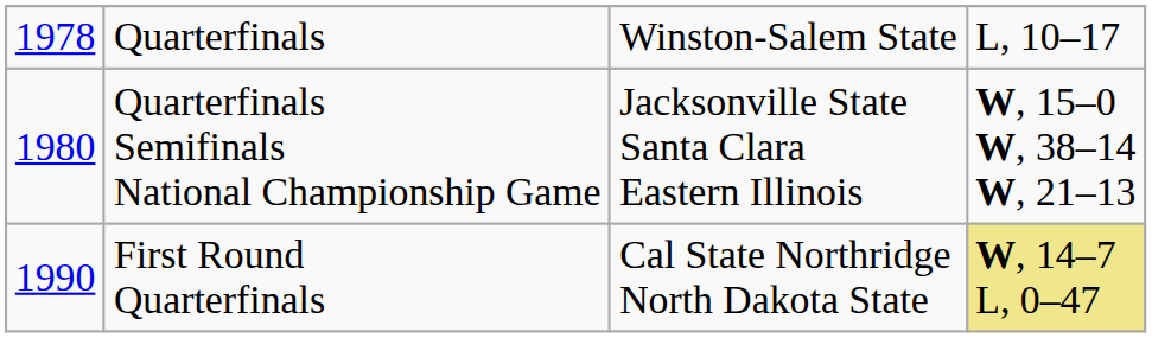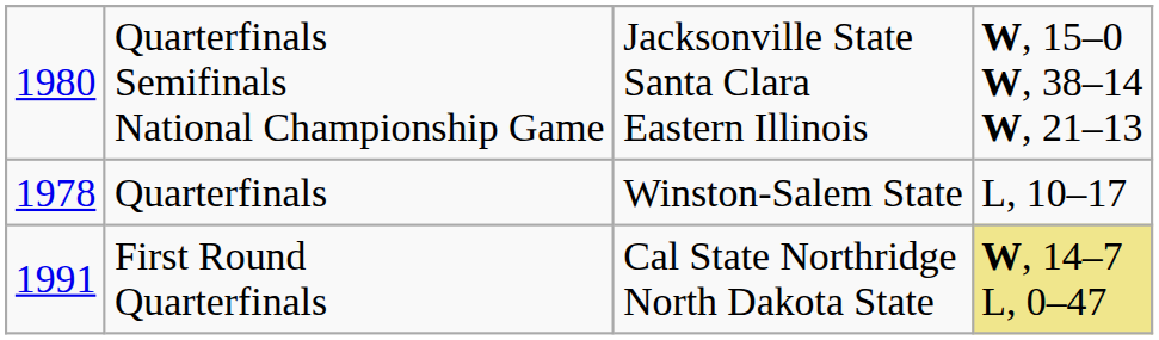rows swapped: Quarterfinals <-> Quarterfinals Semifinals National Championship Game
First Round Quarterfinals | column 1: 1990 -> 1991
